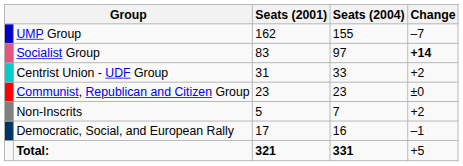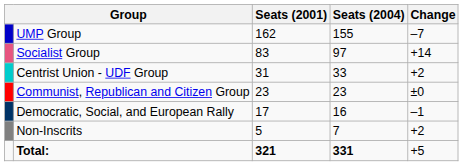Socialist Group | Change: bold -> normal
rows swapped: Democratic, Social, and European Rally <-> Non-Inscrits
